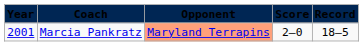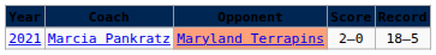Marcia Pankratz | column 1: 2001 -> 2021
